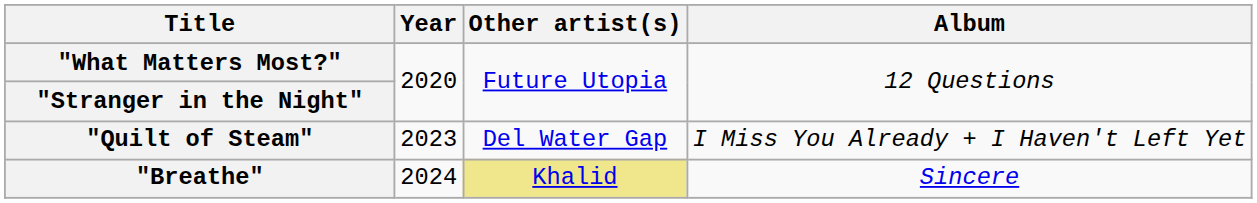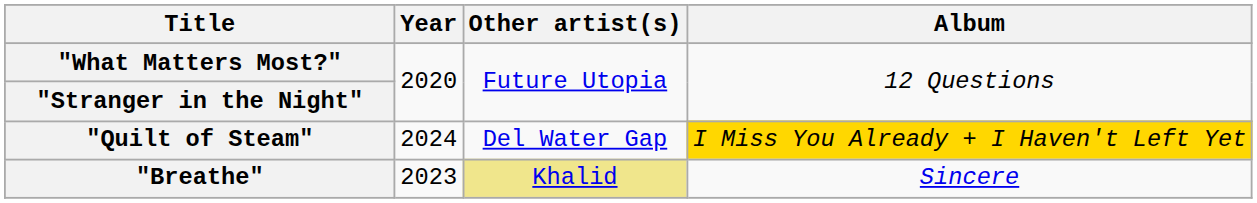"Quilt of Steam" | Year: 2023 -> 2024
"Quilt of Steam" | Album: no background -> gold background
"Breathe" | Year: 2024 -> 2023
